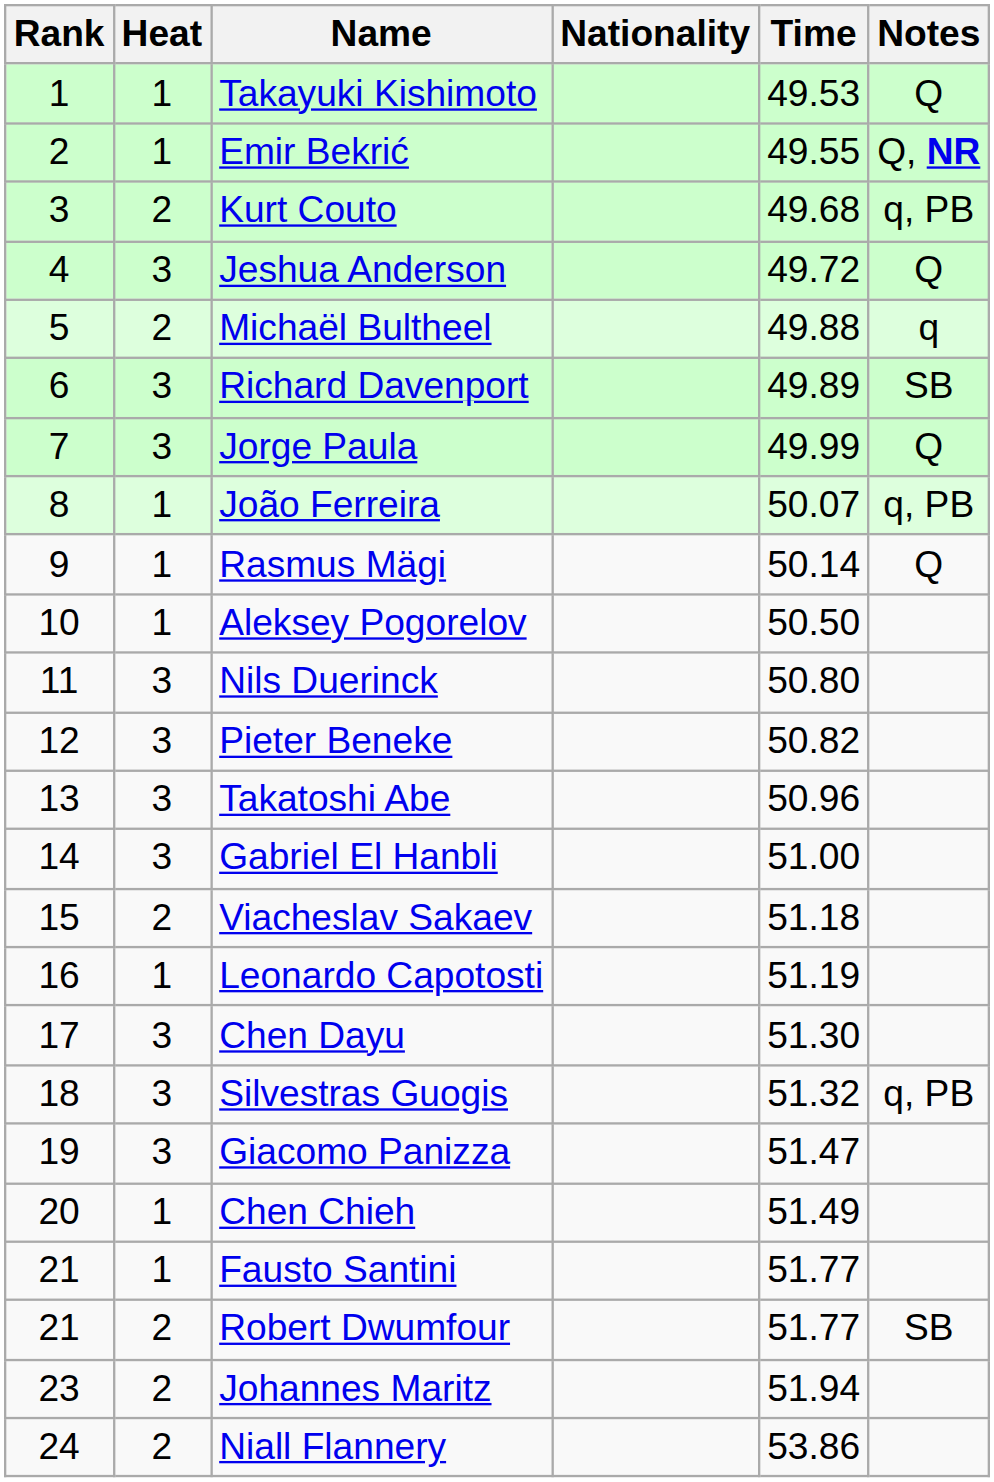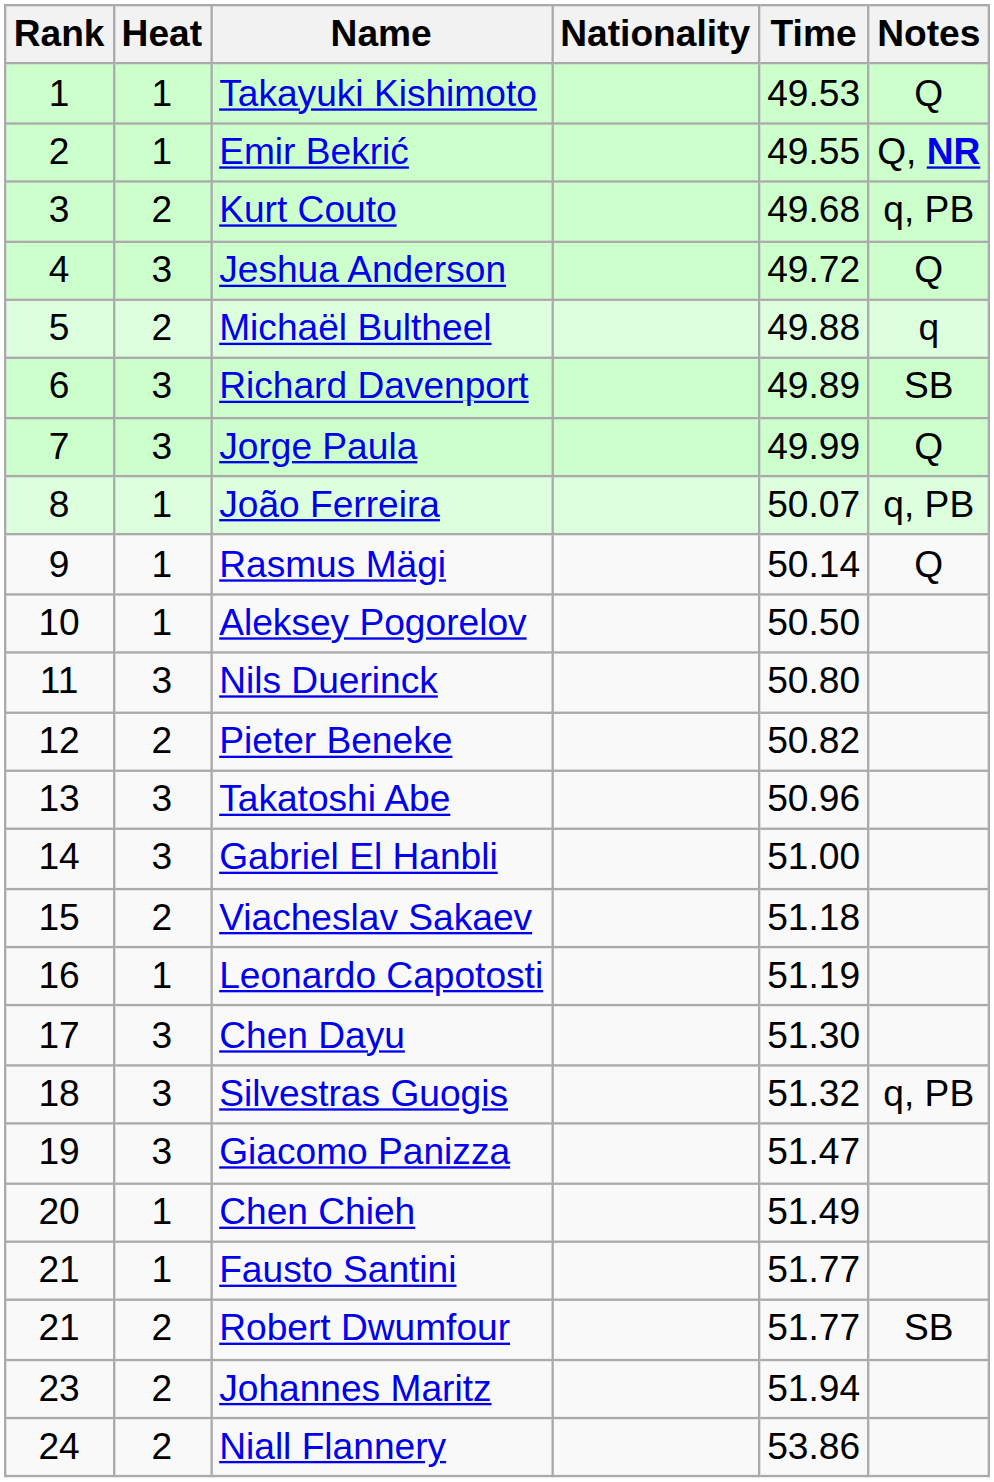Pieter Beneke | Heat: 3 -> 2
